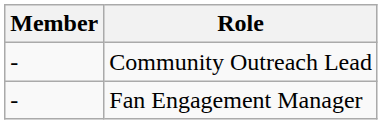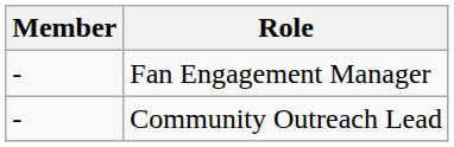rows swapped: Fan Engagement Manager <-> Community Outreach Lead
